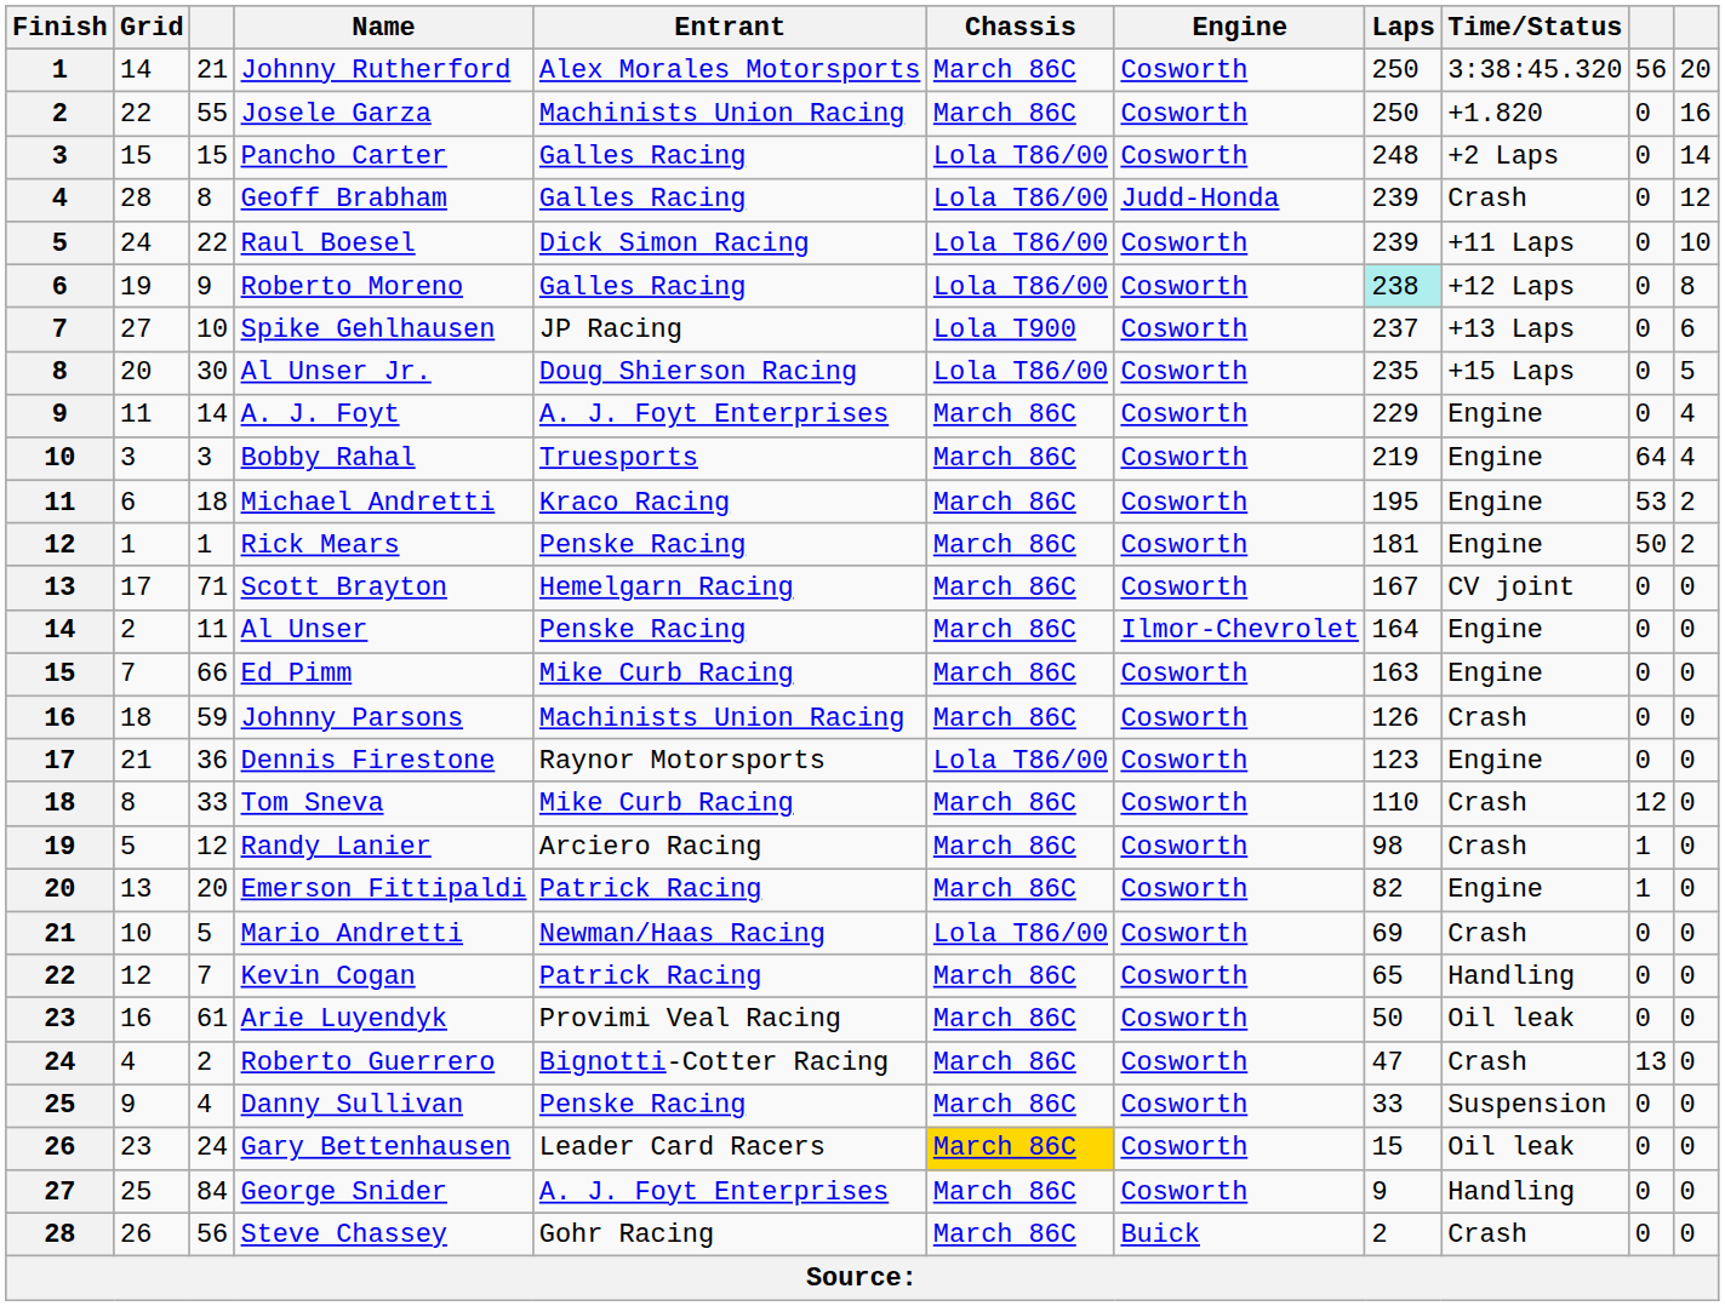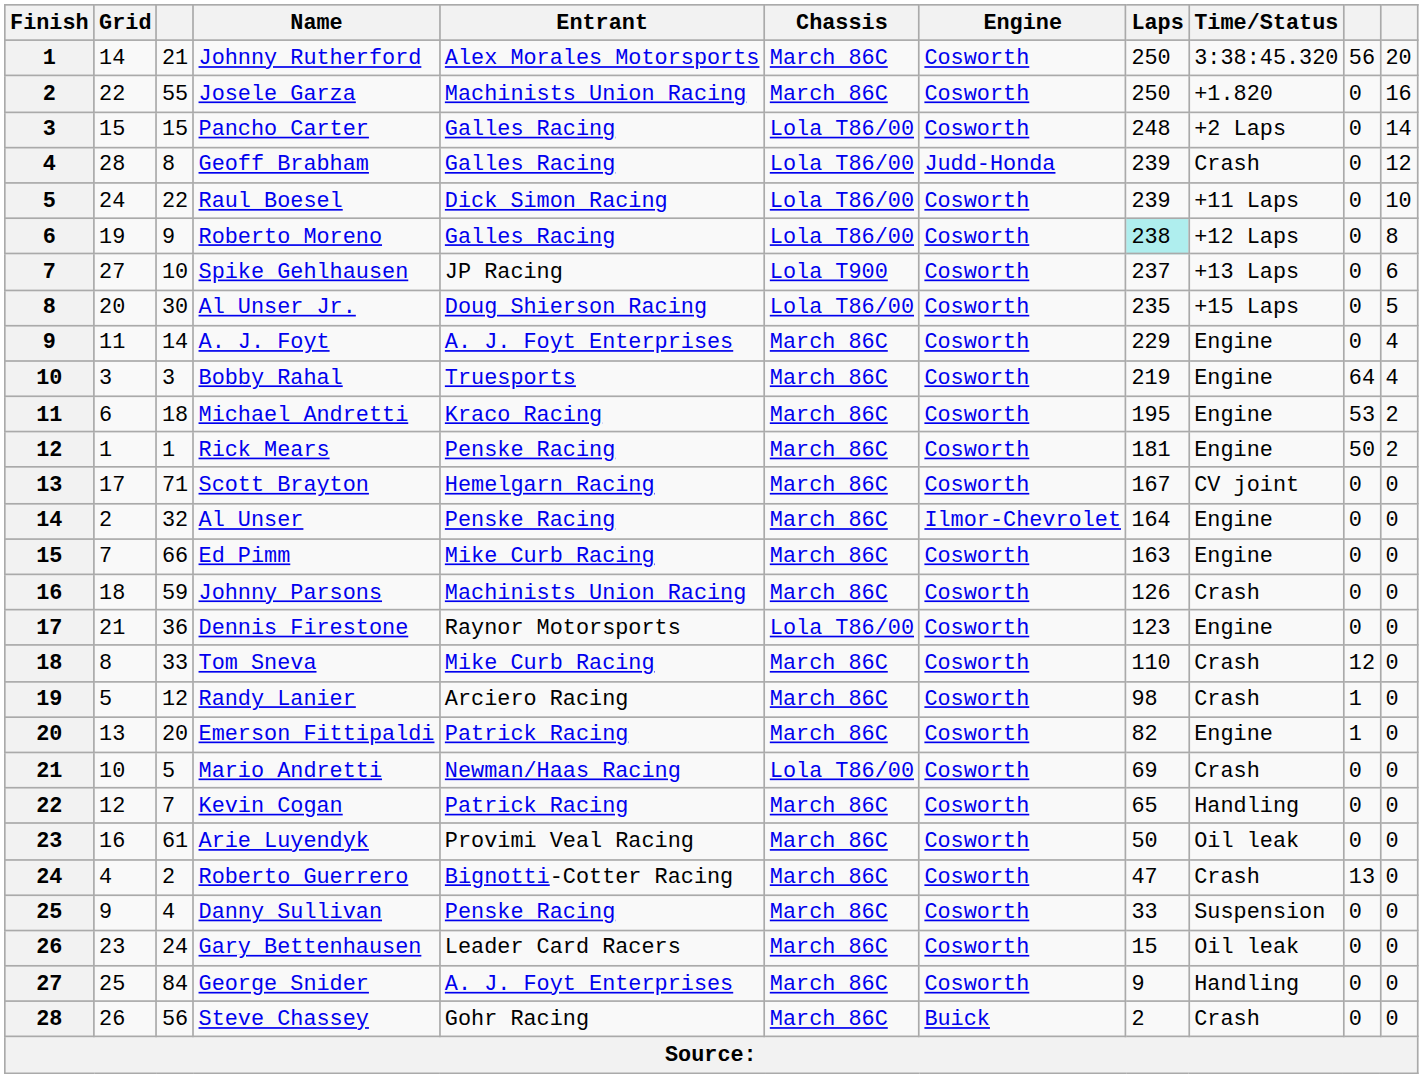Al Unser | column 3: 11 -> 32
Gary Bettenhausen | Chassis: gold background -> no background
